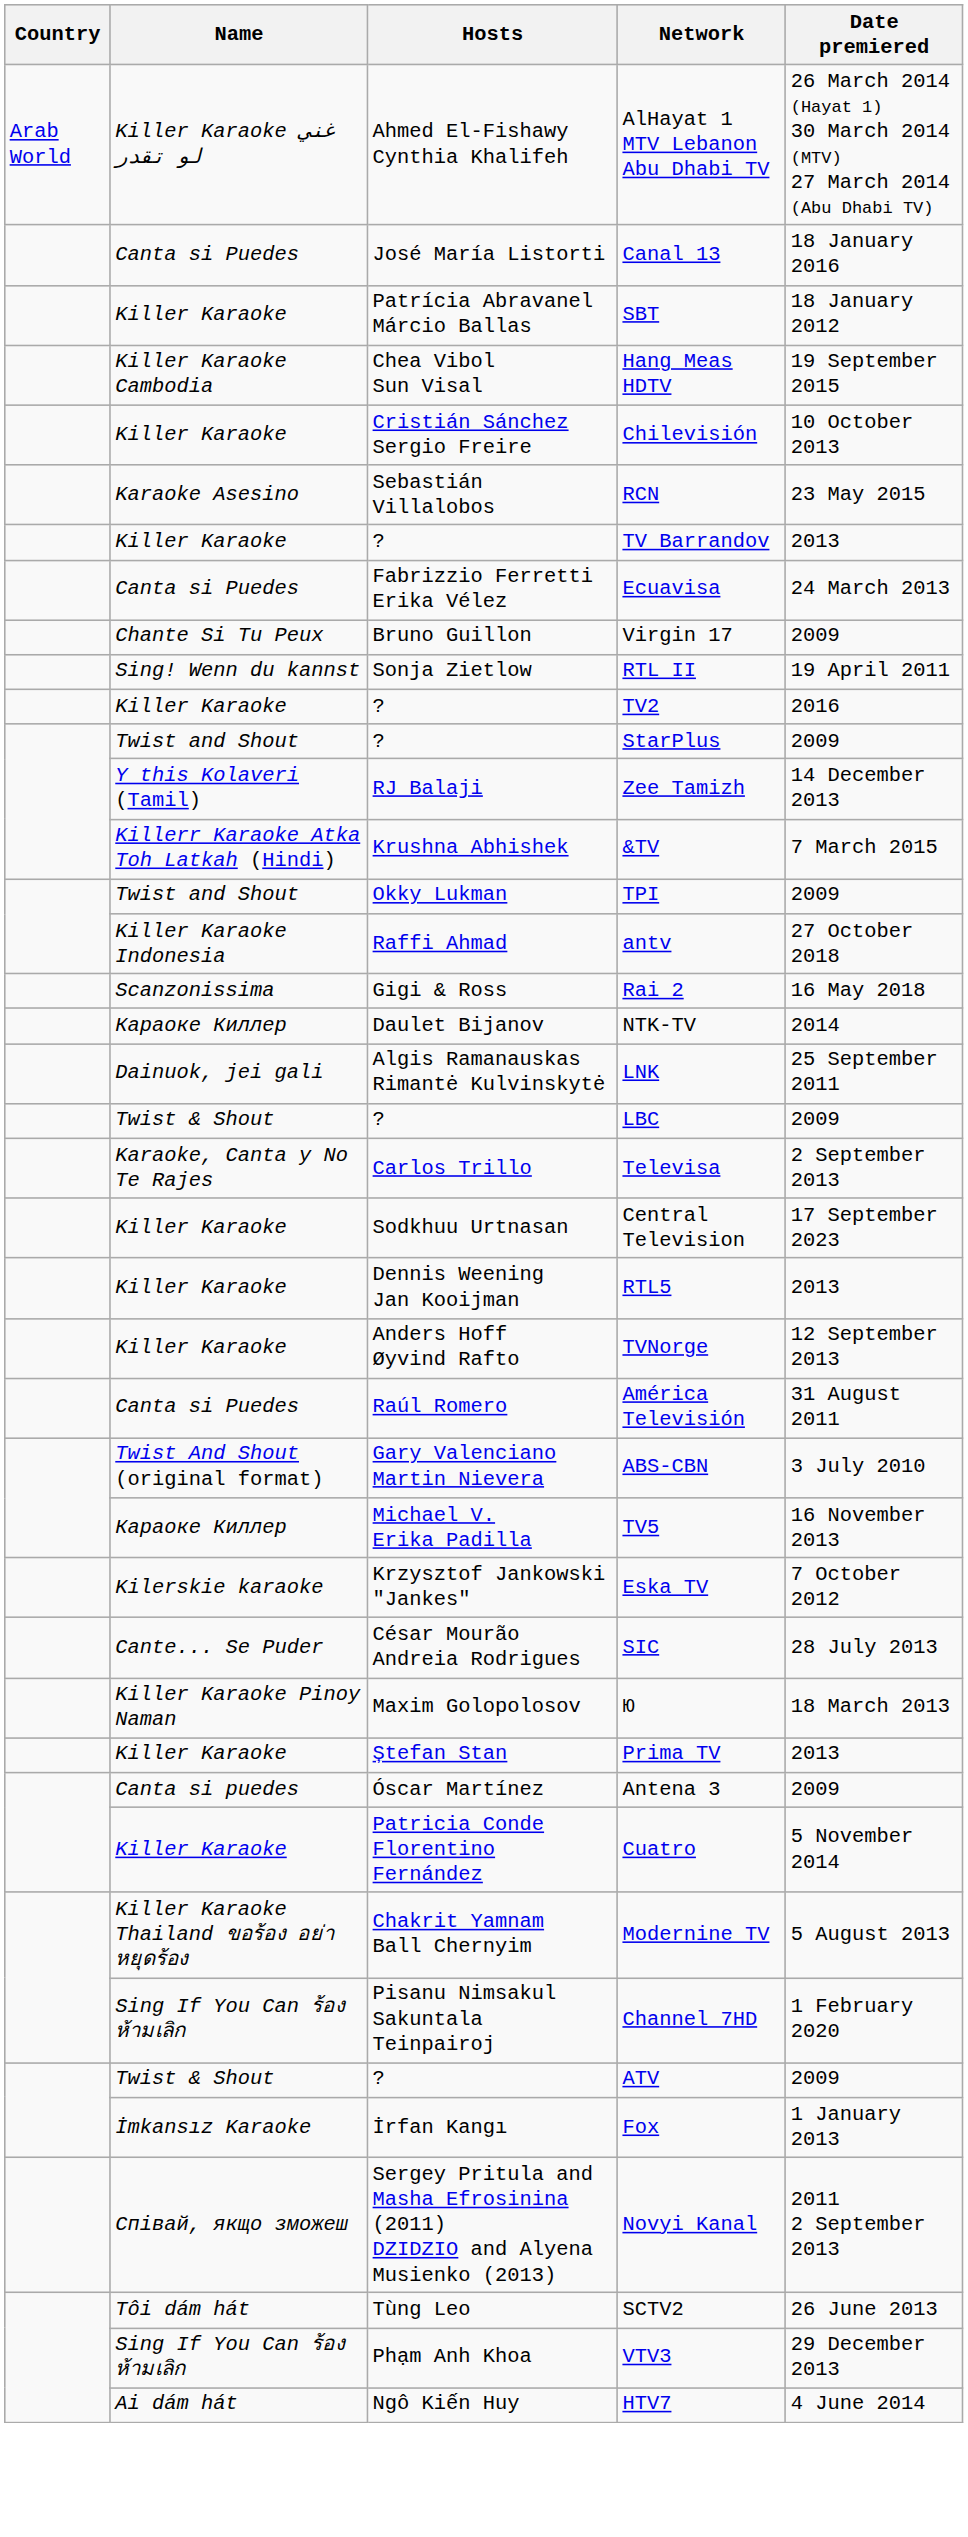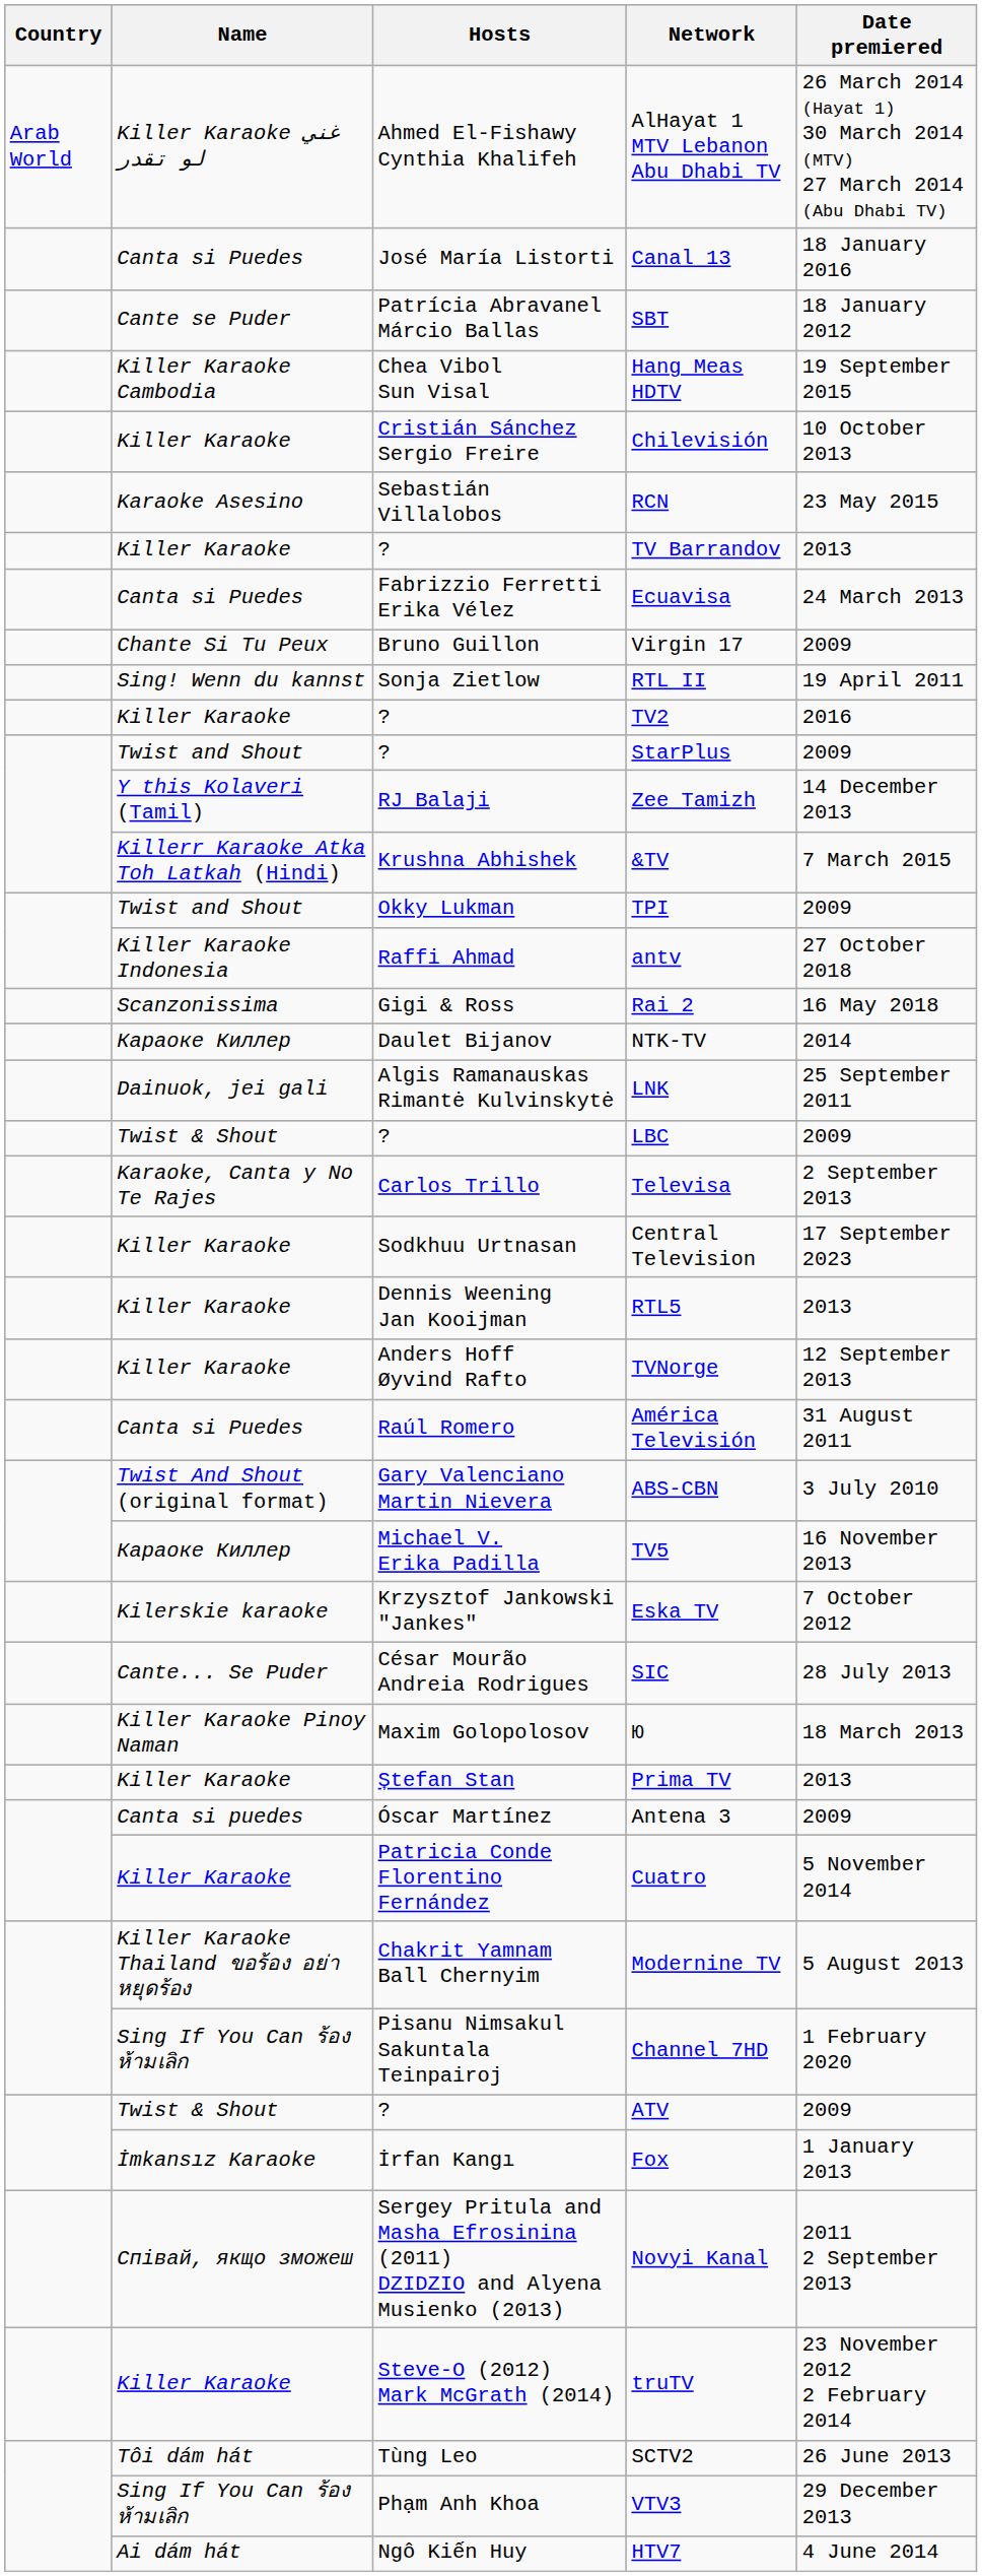SBT | Name: Killer Karaoke -> Cante se Puder
+ row: Killer Karaoke | Steve-O (2012) Mark McGrath (2014) | truTV | 23 November 2012 2 February 2014
